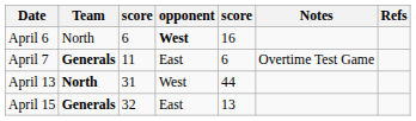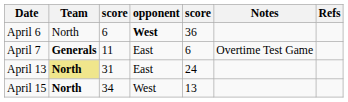April 6 | column 5: 16 -> 36
April 13 | Team: no background -> khaki background
April 13 | opponent: West -> East
April 13 | column 5: 44 -> 24
April 15 | Team: Generals -> North
April 15 | column 3: 32 -> 34
April 15 | opponent: East -> West
